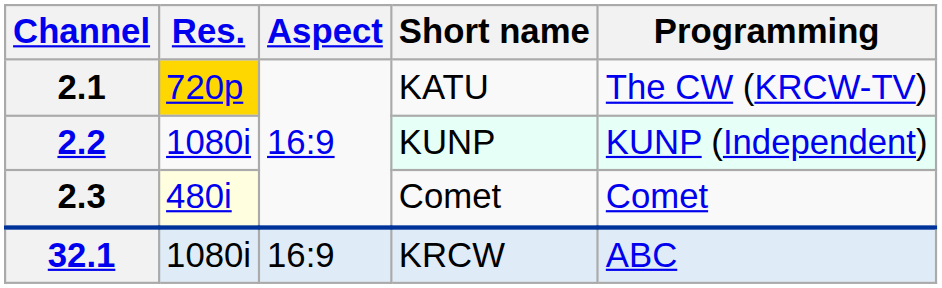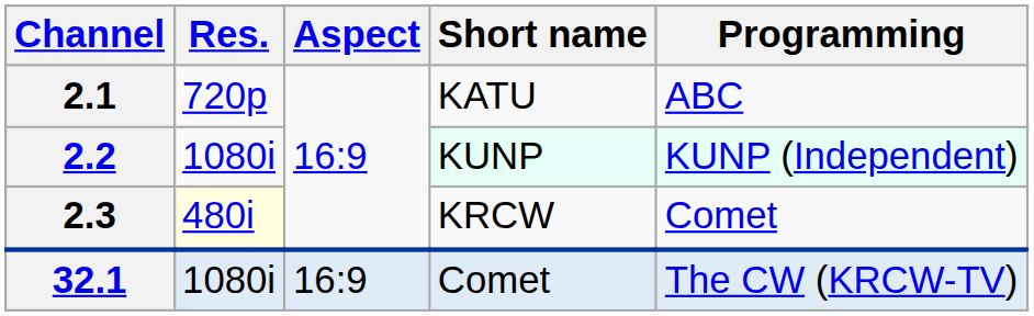2.1 | Res.: gold background -> no background
2.1 | Programming: The CW (KRCW-TV) -> ABC
2.3 | Short name: Comet -> KRCW
32.1 | Short name: KRCW -> Comet
32.1 | Programming: ABC -> The CW (KRCW-TV)
